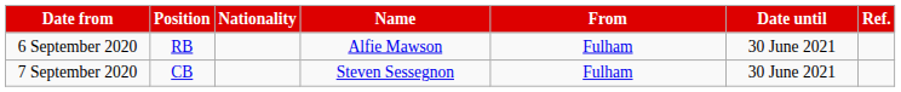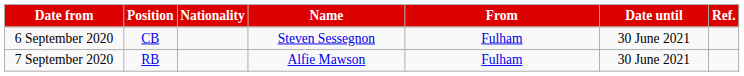6 September 2020 | Position: RB -> CB
6 September 2020 | Name: Alfie Mawson -> Steven Sessegnon
7 September 2020 | Position: CB -> RB
7 September 2020 | Name: Steven Sessegnon -> Alfie Mawson
